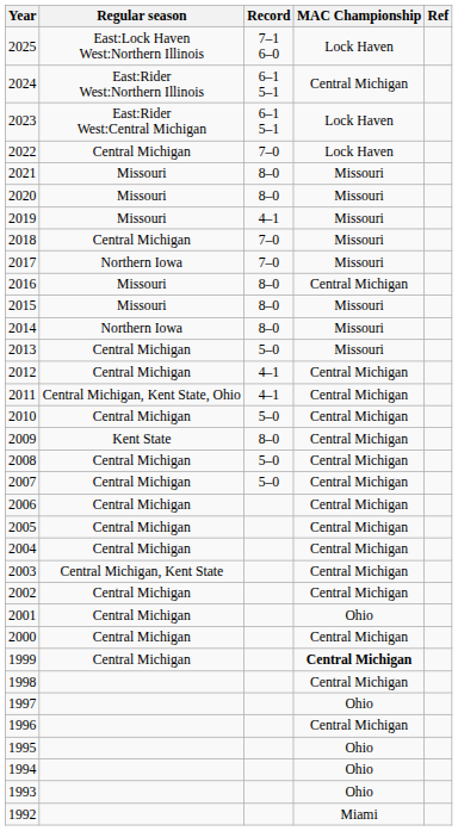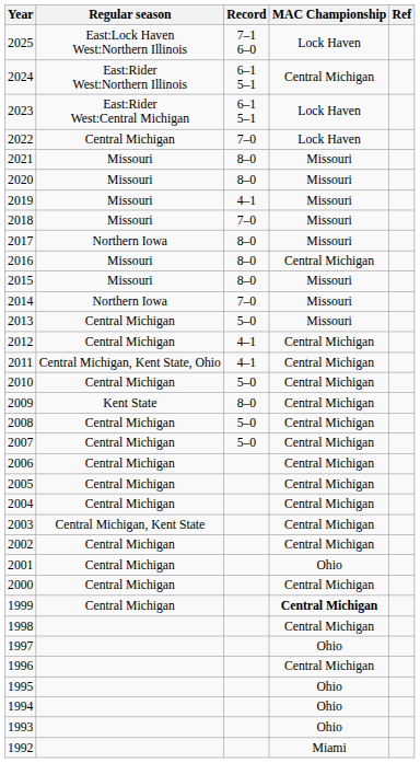2018 | Regular season: Central Michigan -> Missouri
2017 | Record: 7–0 -> 8–0
2014 | Record: 8–0 -> 7–0
